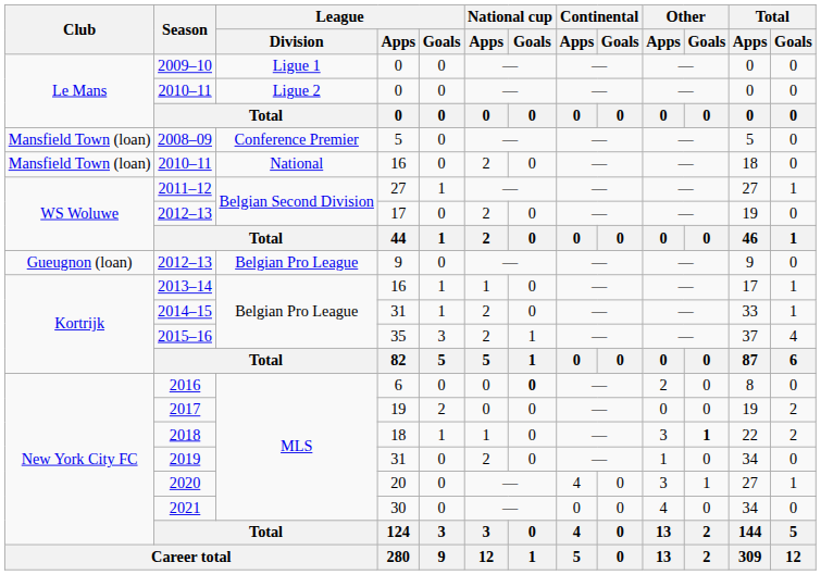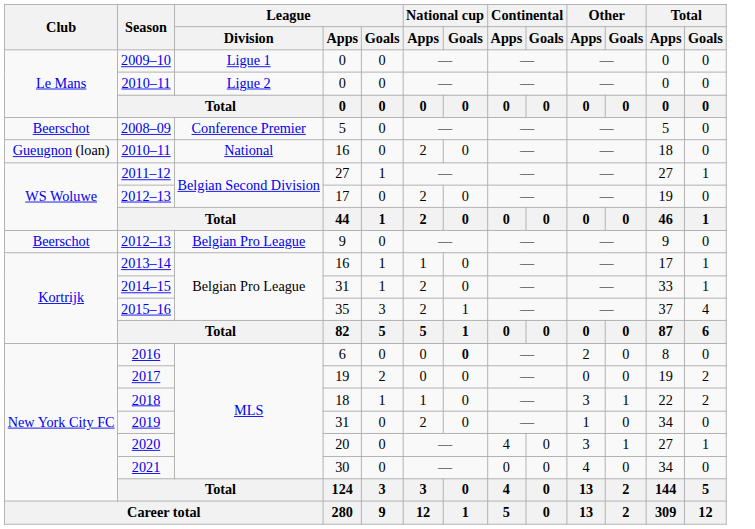2008–09 | Club: Mansfield Town (loan) -> Beerschot
2010–11 / 16 | Club: Mansfield Town (loan) -> Gueugnon (loan)
2012–13 / 9 | Club: Gueugnon (loan) -> Beerschot
2018 | Other / Goals: bold -> normal
